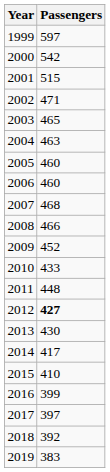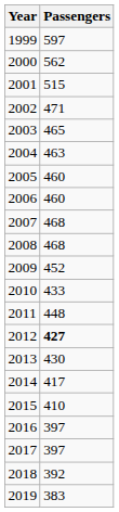2000 | Passengers: 542 -> 562
2008 | Passengers: 466 -> 468
2016 | Passengers: 399 -> 397
